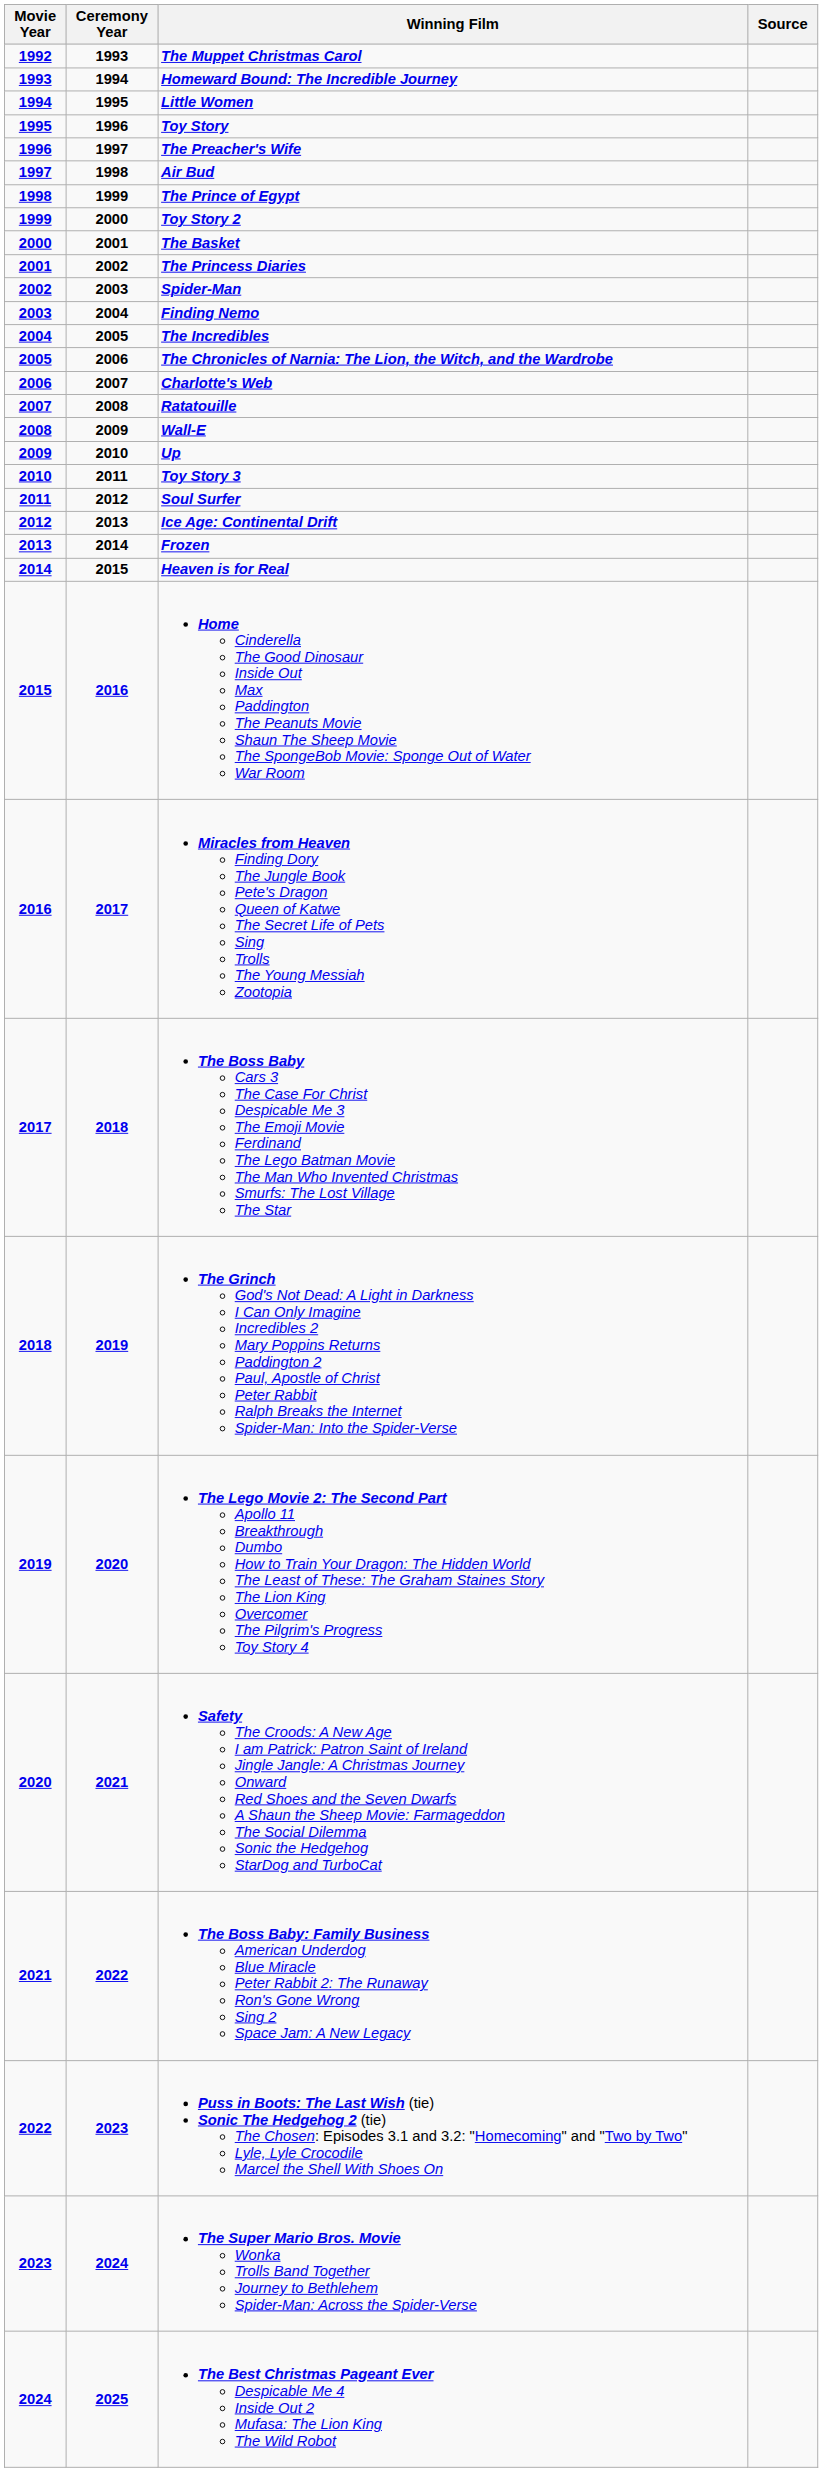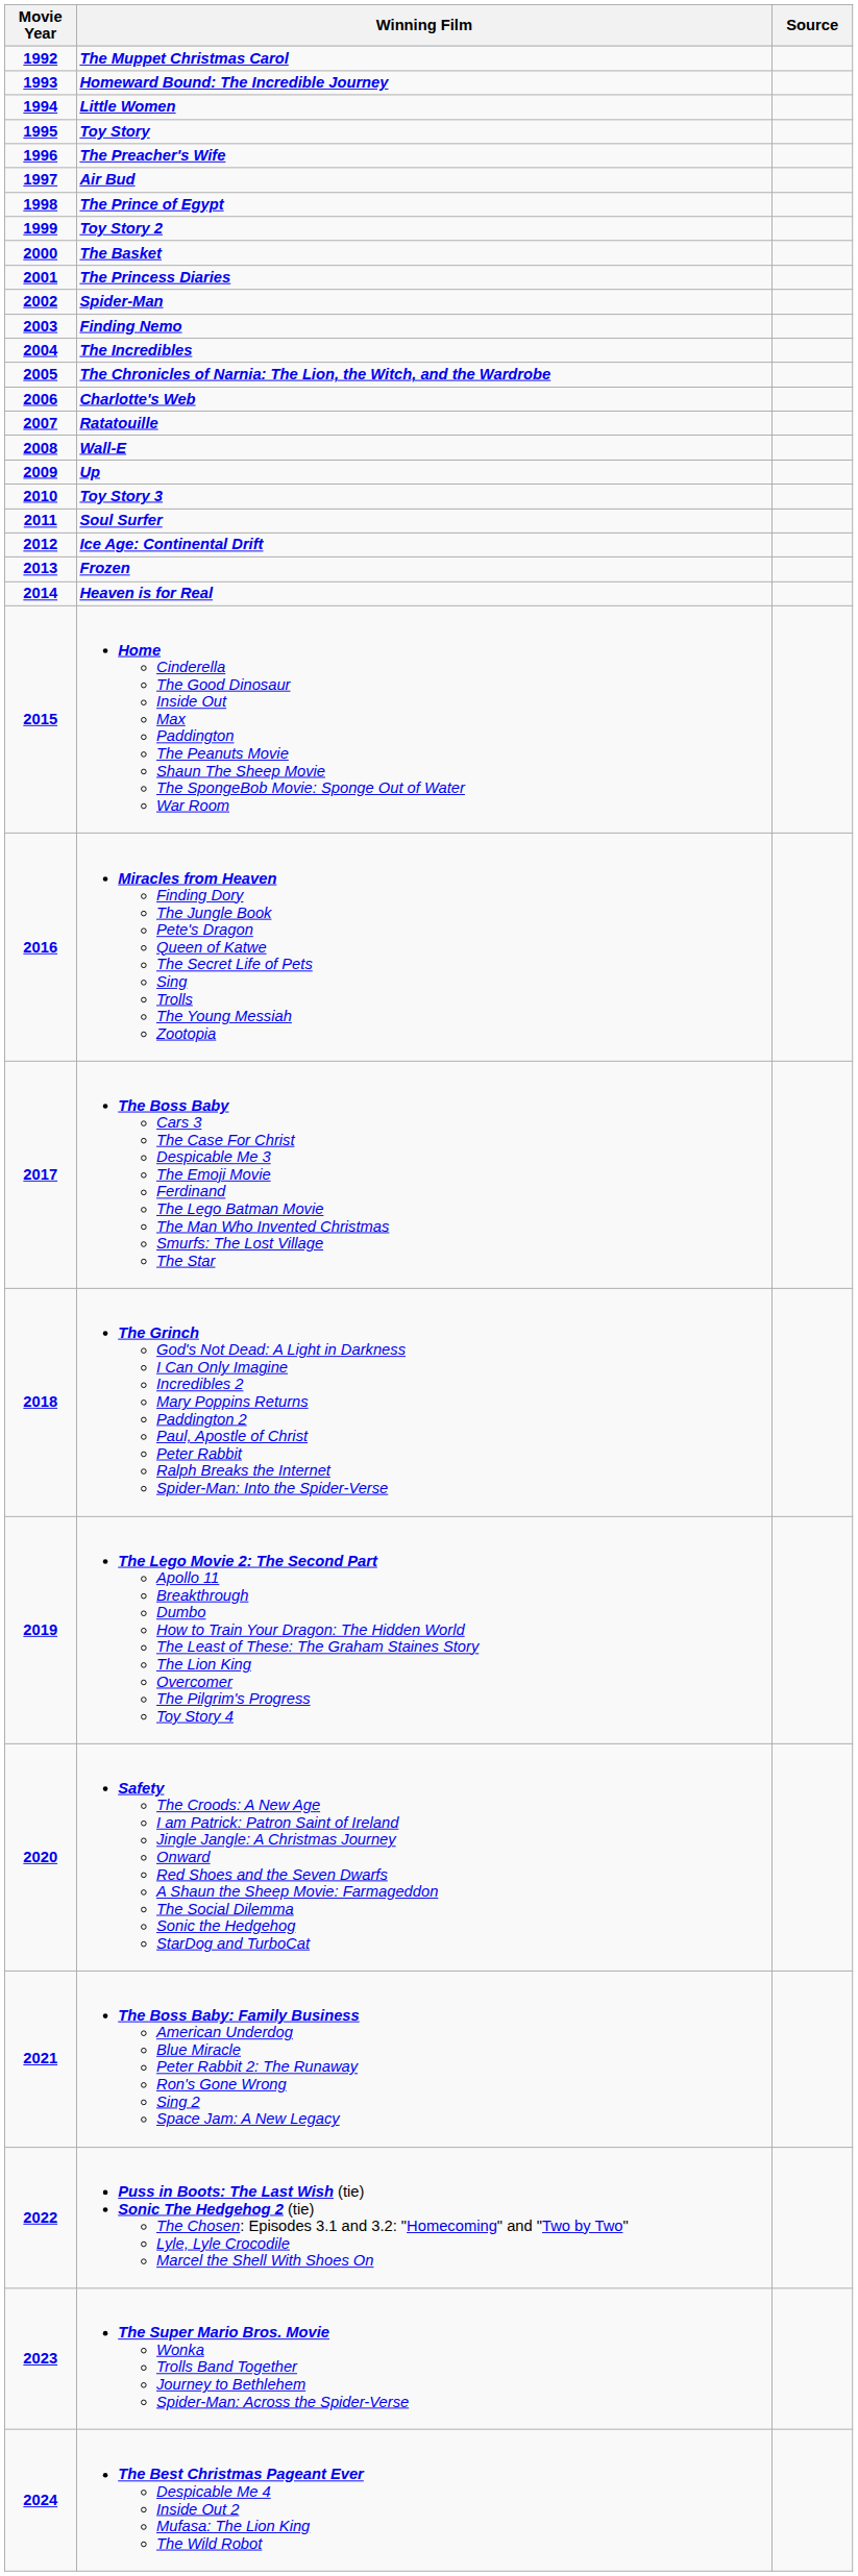- column: Ceremony Year | 1993 | 1994 | 1995 | 1996 | 1997 | 1998 | 1999 | 2000 | 2001 | 2002 | 2003 | 2004 | 2005 | 2006 | 2007 | 2008 | 2009 | 2010 | 2011 | 2012 | 2013 | 2014 | 2015 | 2016 | 2017 | 2018 | 2019 | 2020 | 2021 | 2022 | 2023 | 2024 | 2025
